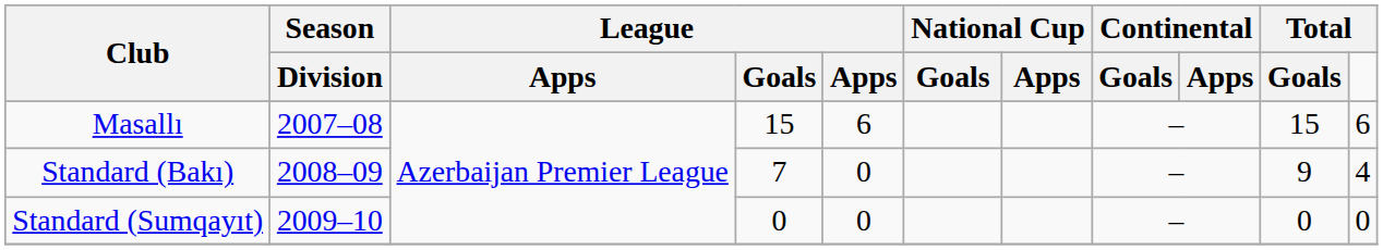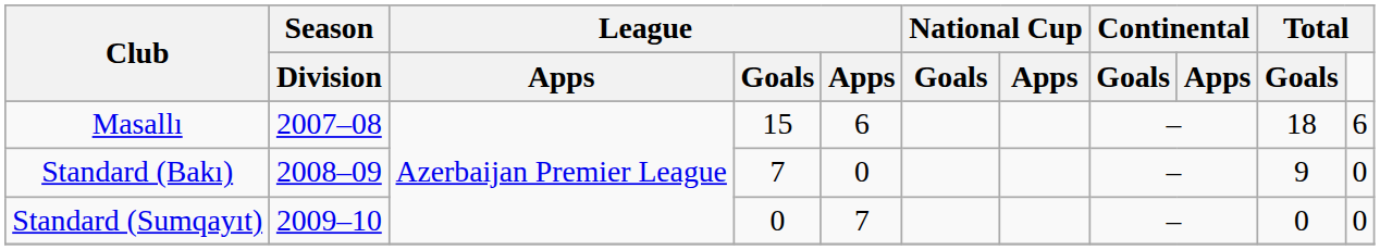Masallı | Total / Goals: 15 -> 18
Standard (Bakı) | Total: 4 -> 0
Standard (Sumqayıt) | column 5: 0 -> 7
